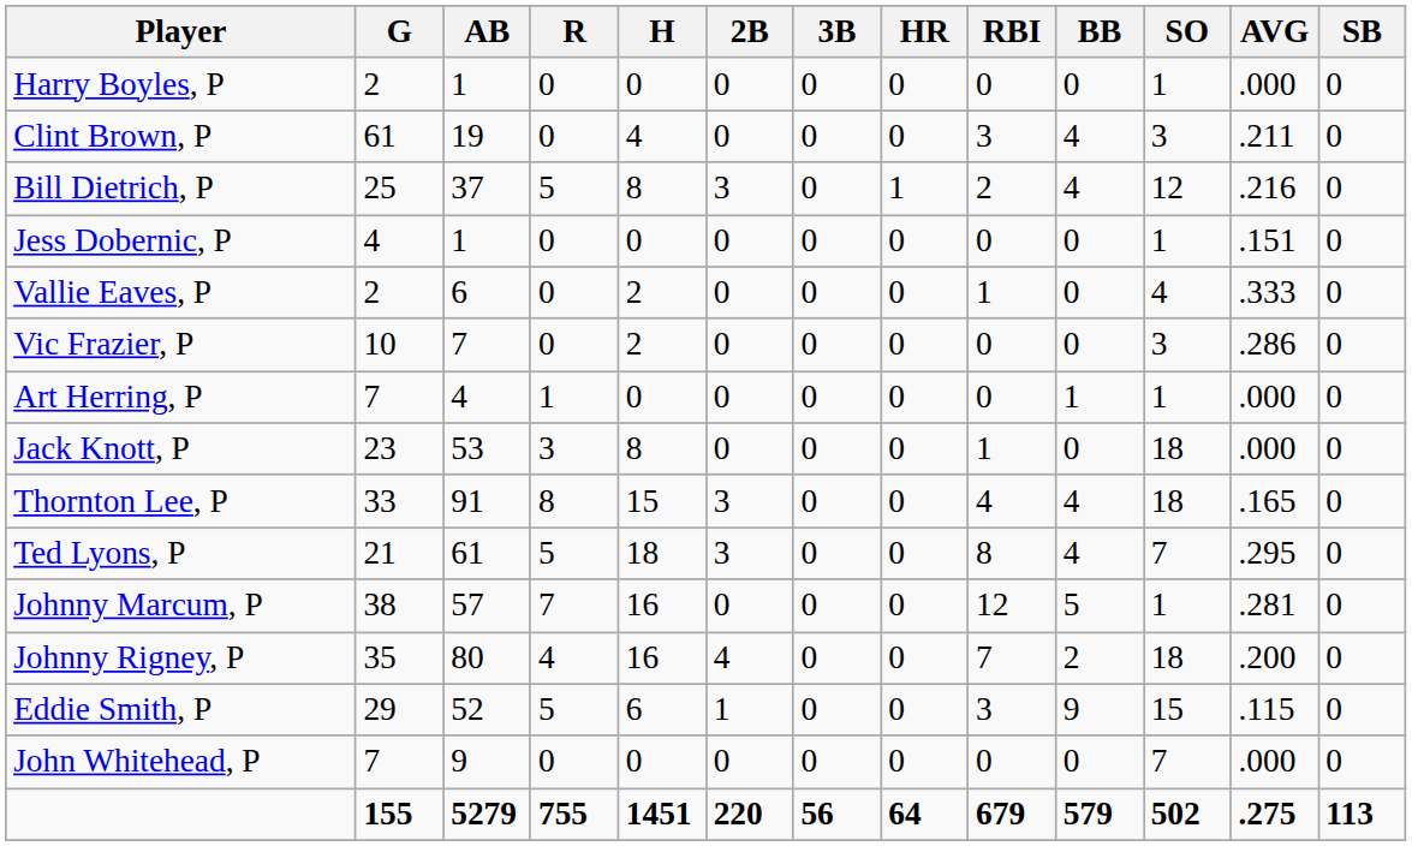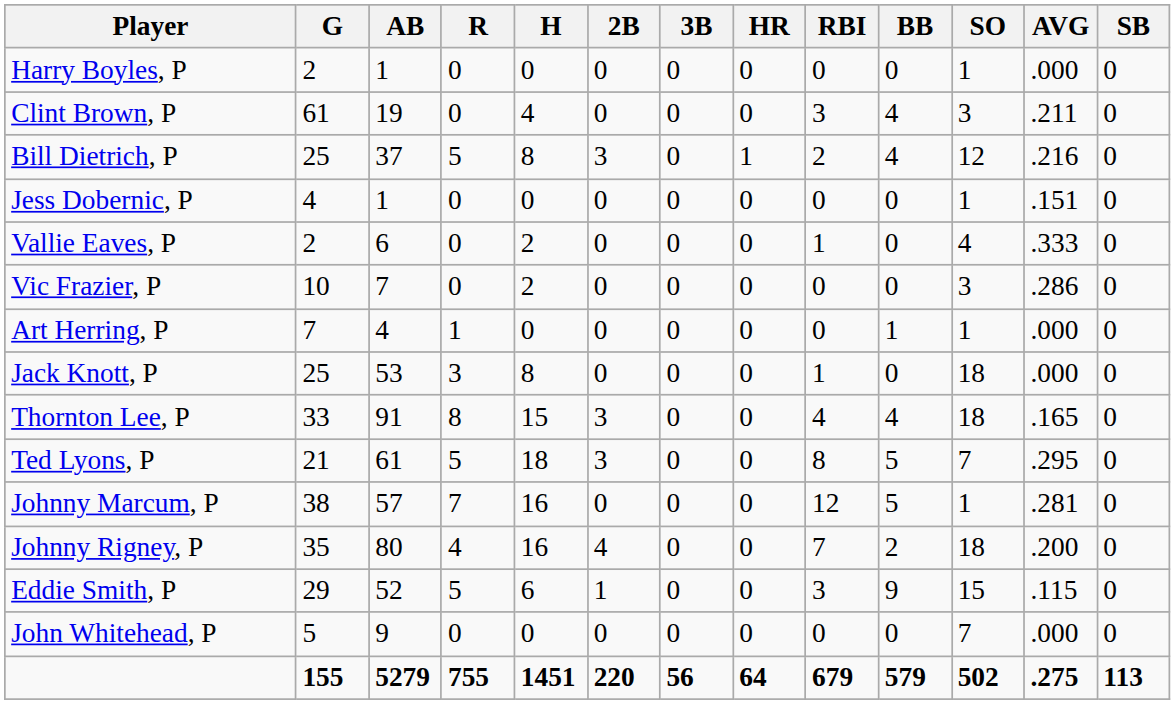Jack Knott, P | G: 23 -> 25
Ted Lyons, P | BB: 4 -> 5
John Whitehead, P | G: 7 -> 5
